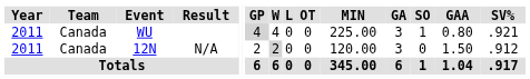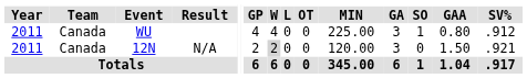WU | GP: lightgrey background -> no background
WU | SV%: .921 -> .912
12N | SV%: .912 -> .921
